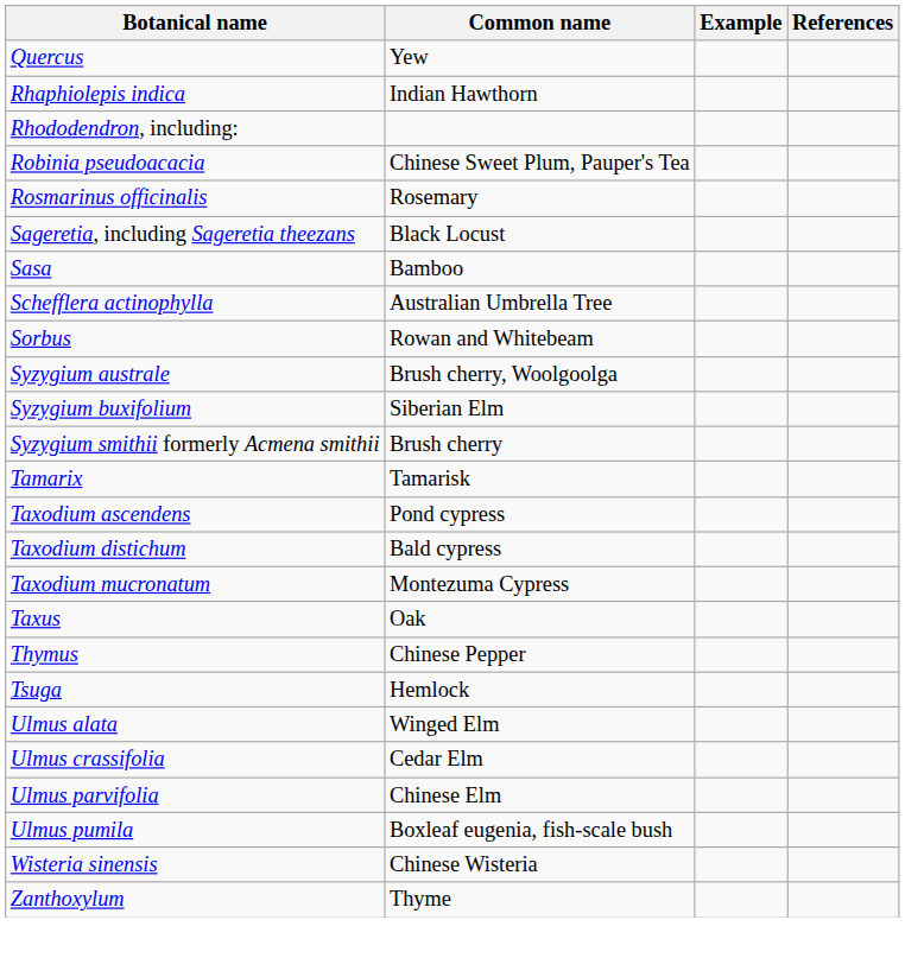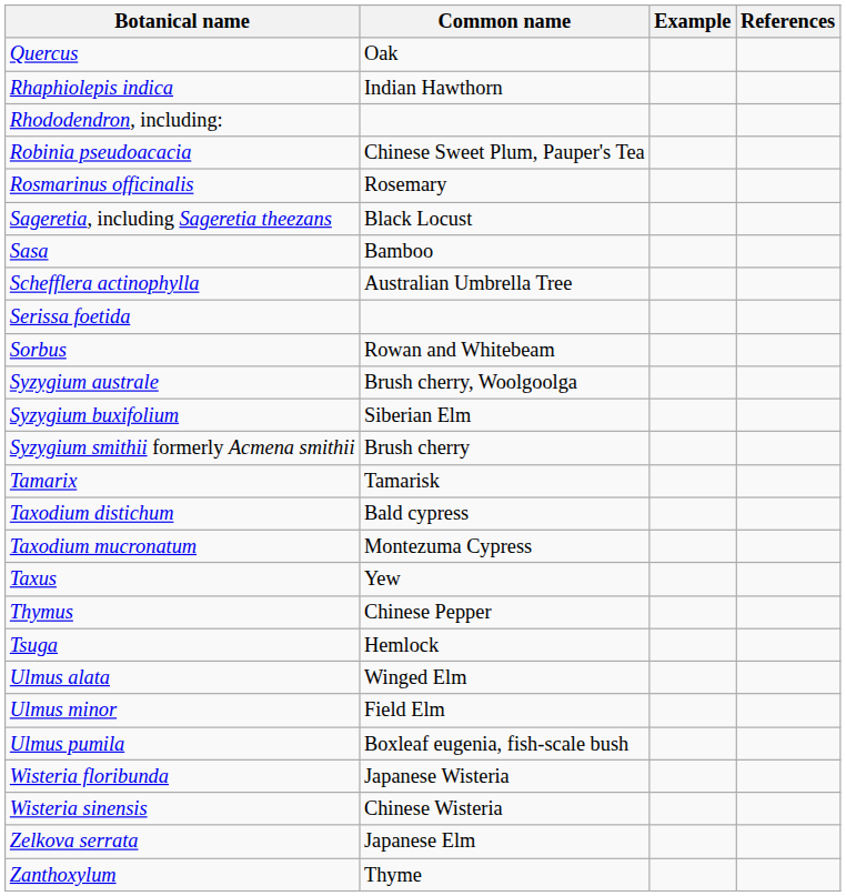Quercus | Common name: Yew -> Oak
+ row: Serissa foetida
- row: Taxodium ascendens | Pond cypress
Taxus | Common name: Oak -> Yew
- row: Ulmus crassifolia | Cedar Elm
+ row: Ulmus minor | Field Elm
- row: Ulmus parvifolia | Chinese Elm
+ row: Wisteria floribunda | Japanese Wisteria
+ row: Zelkova serrata | Japanese Elm
